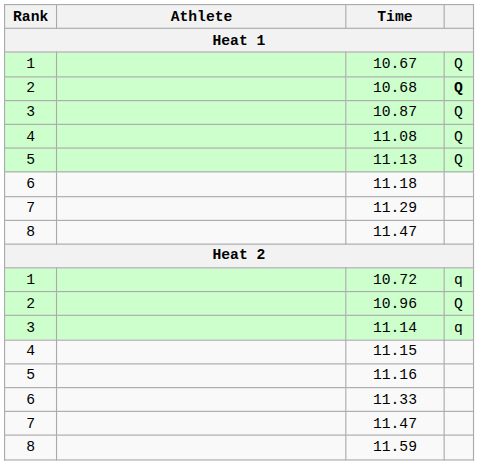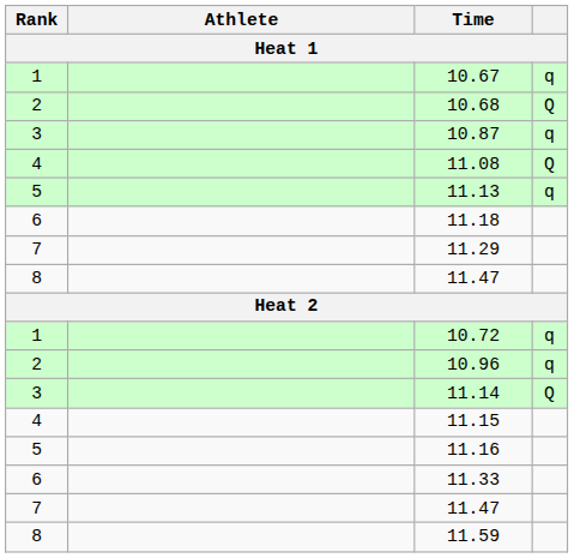10.67 | column 4: Q -> q
10.68 | column 4: bold -> normal
10.87 | column 4: Q -> q
11.13 | column 4: Q -> q
10.96 | column 4: Q -> q
11.14 | column 4: q -> Q
